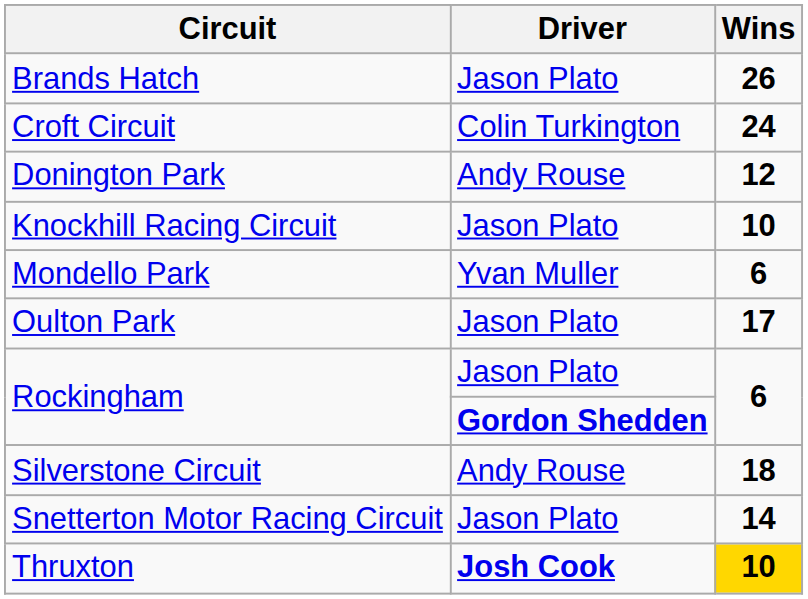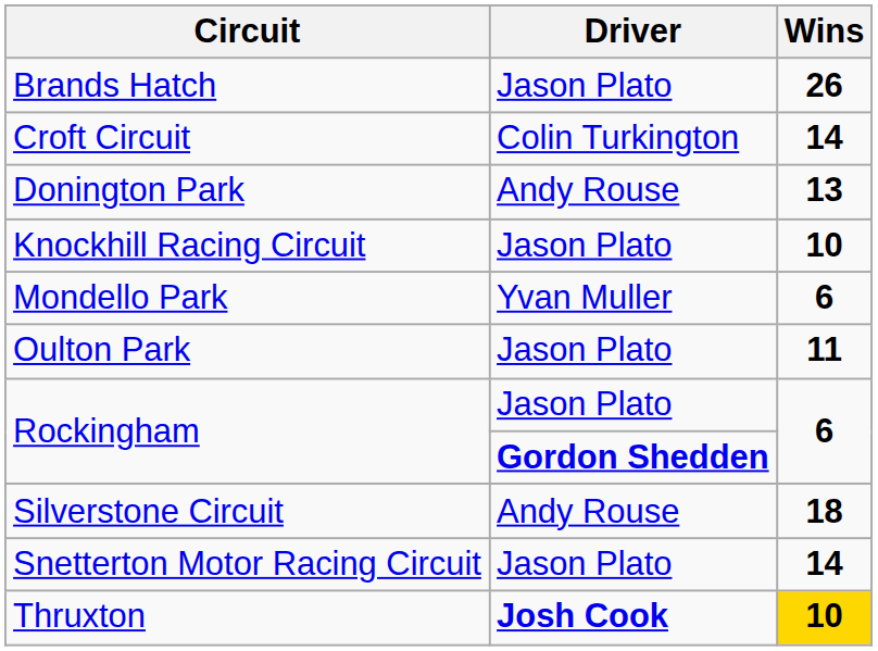Croft Circuit | Wins: 24 -> 14
Donington Park | Wins: 12 -> 13
Oulton Park | Wins: 17 -> 11
